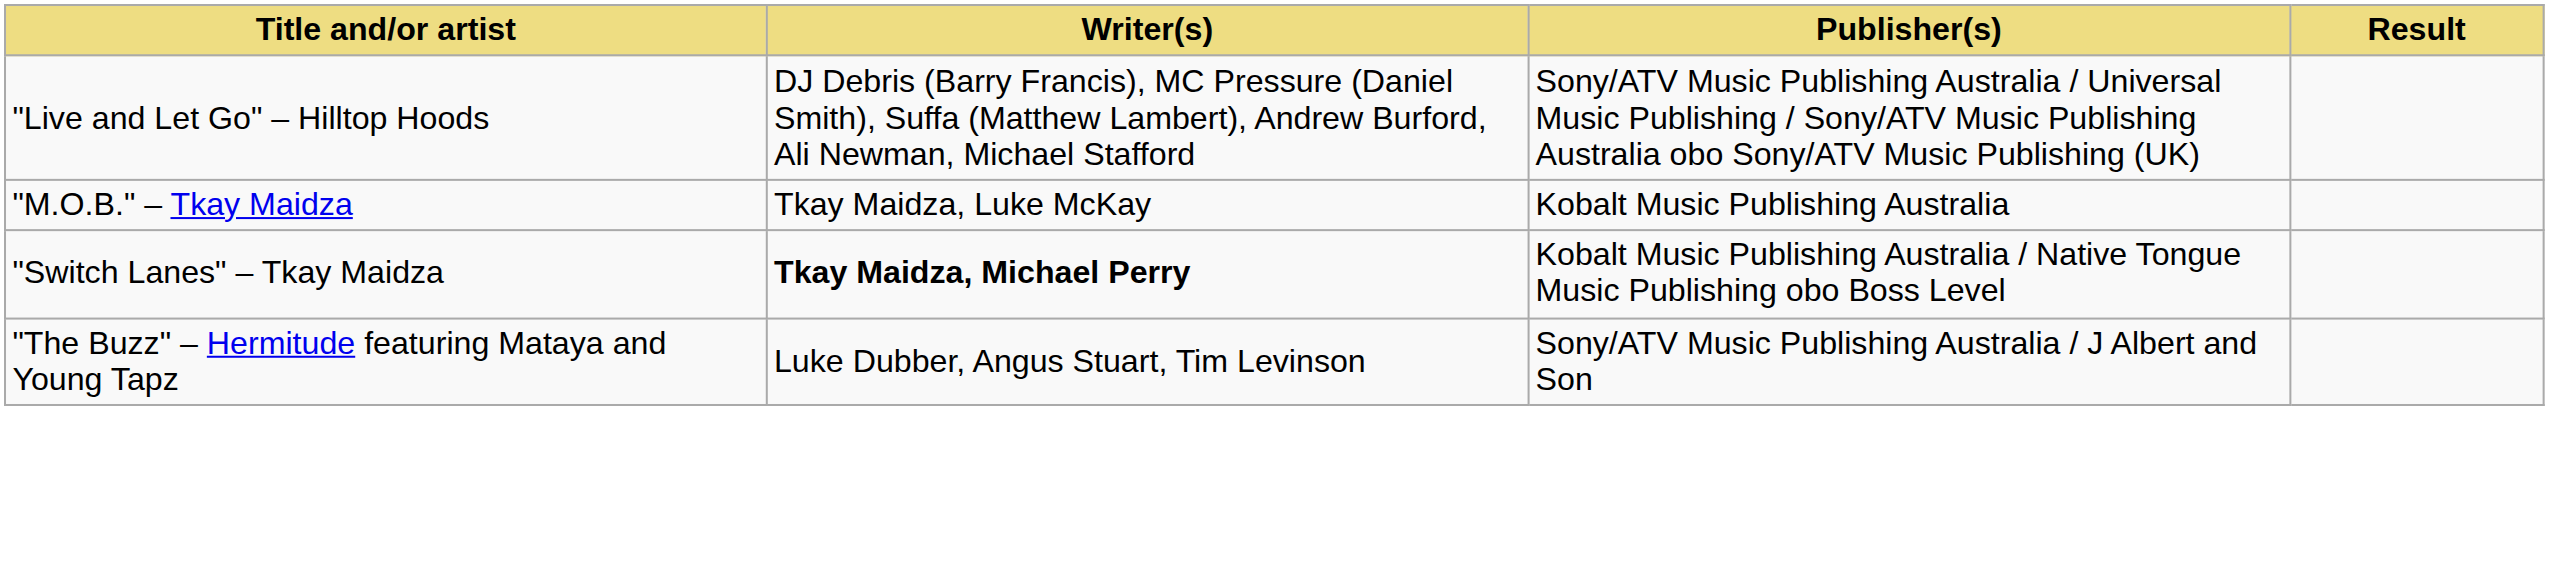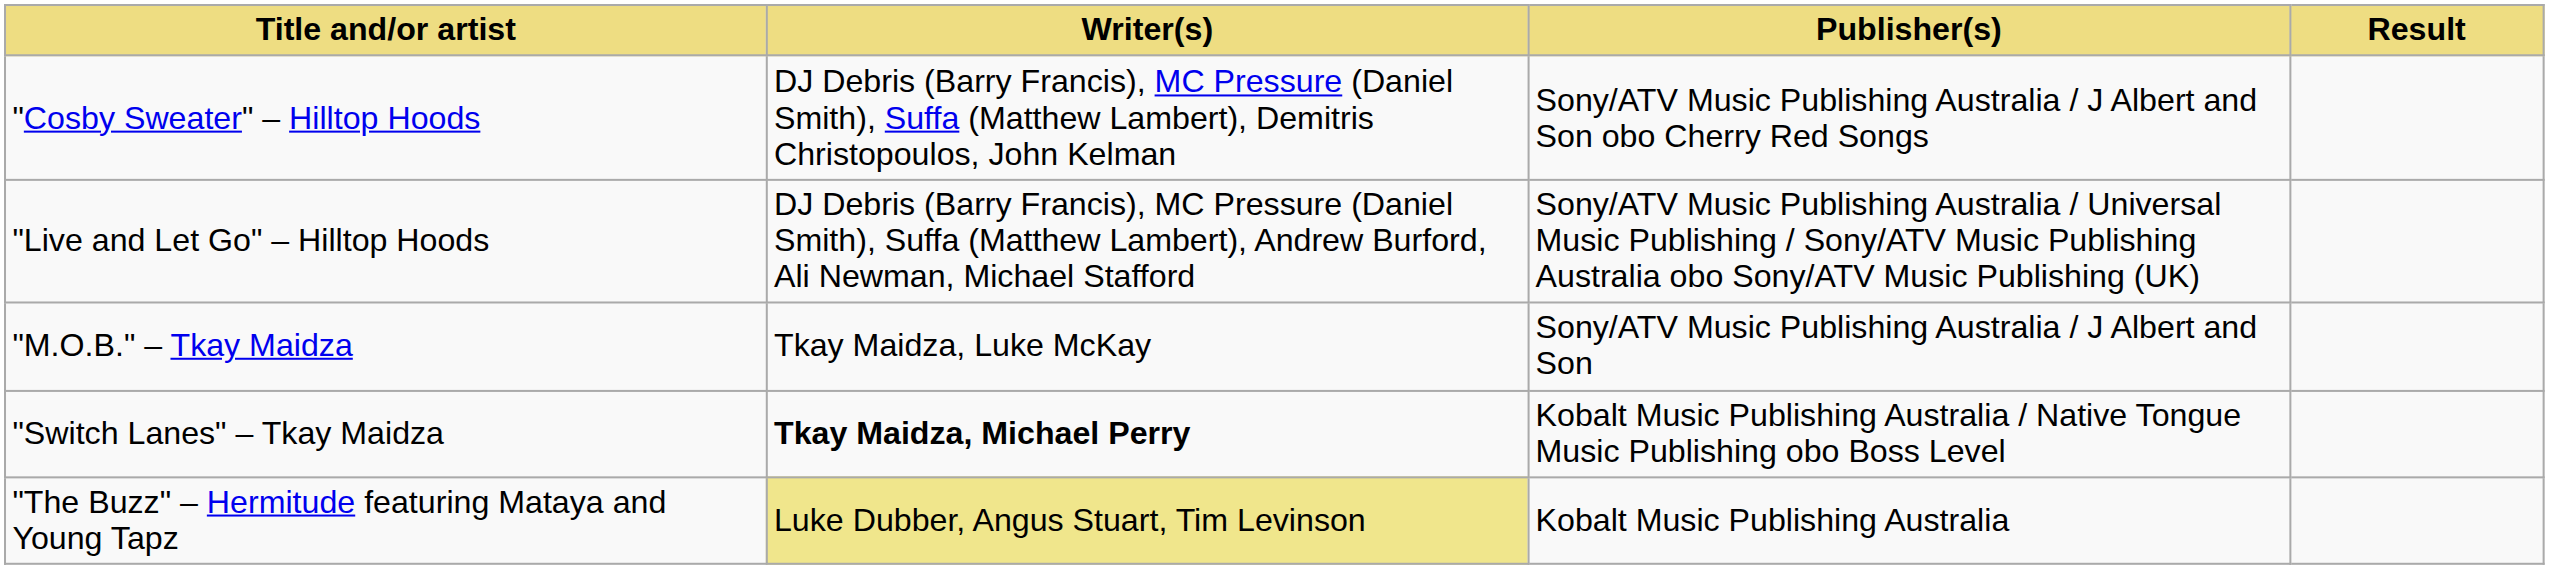+ row: "Cosby Sweater" – Hilltop Hoods | DJ Debris (Barry Francis), MC Pressure (Daniel Smith), Suffa (Matthew Lambert), Demitris Christopoulos, John Kelman | Sony/ATV Music Publishing Australia / J Albert and Son obo Cherry Red Songs
"M.O.B." – Tkay Maidza | Publisher(s): Kobalt Music Publishing Australia -> Sony/ATV Music Publishing Australia / J Albert and Son
"The Buzz" – Hermitude featuring Mataya and Young Tapz | Writer(s): no background -> khaki background
"The Buzz" – Hermitude featuring Mataya and Young Tapz | Publisher(s): Sony/ATV Music Publishing Australia / J Albert and Son -> Kobalt Music Publishing Australia
